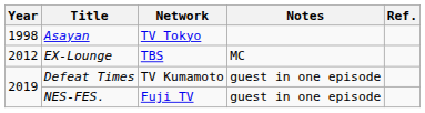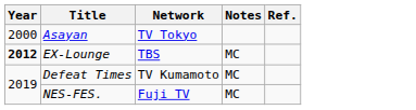Asayan | Year: 1998 -> 2000
EX-Lounge | Year: normal -> bold
Defeat Times | Notes: guest in one episode -> MC
NES-FES. | Notes: guest in one episode -> MC
